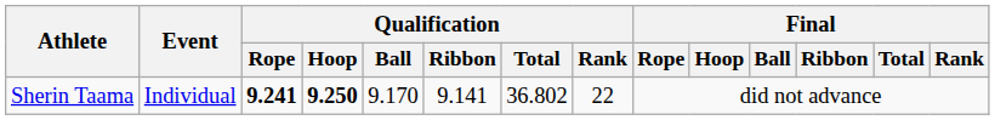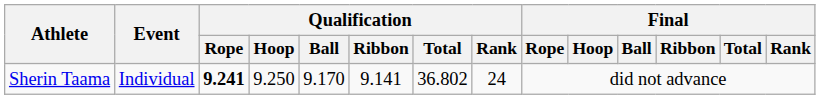Sherin Taama | Qualification / Hoop: bold -> normal
Sherin Taama | Qualification / Rank: 22 -> 24
